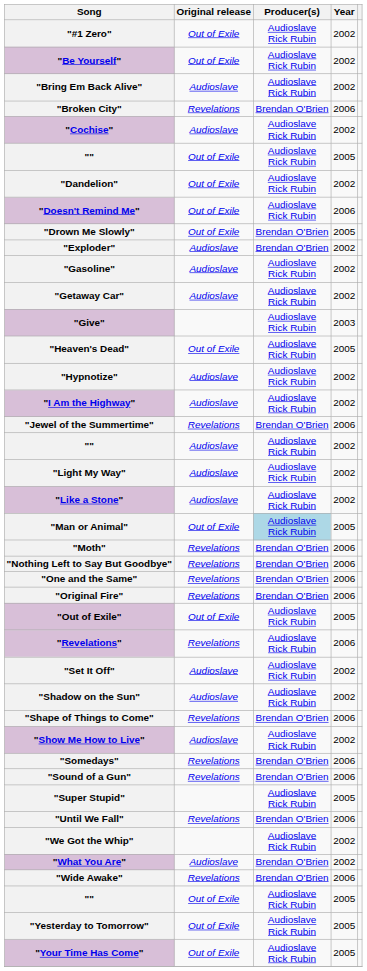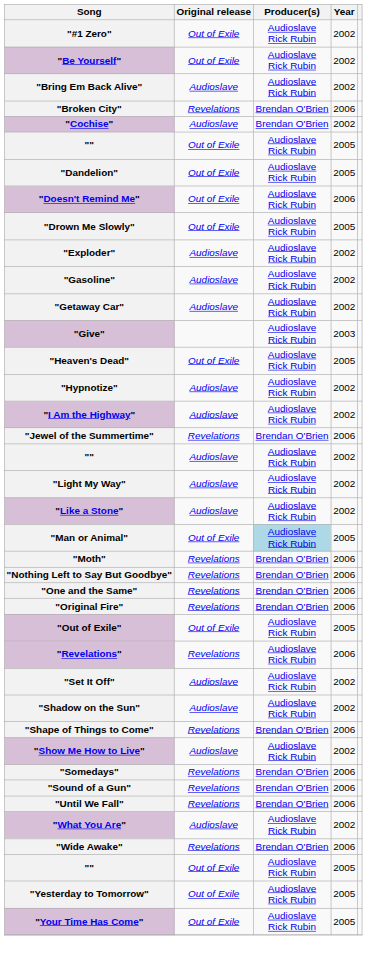"Cochise" | Producer(s): Audioslave Rick Rubin -> Brendan O'Brien
"Dandelion" | Year: 2002 -> 2005
"Drown Me Slowly" | Producer(s): Brendan O'Brien -> Audioslave Rick Rubin
"Exploder" | Producer(s): Brendan O'Brien -> Audioslave Rick Rubin
- row: "Super Stupid" | Audioslave Rick Rubin | 2005
- row: "We Got the Whip" | Audioslave Rick Rubin | 2002
"What You Are" | Producer(s): Brendan O'Brien -> Audioslave Rick Rubin
